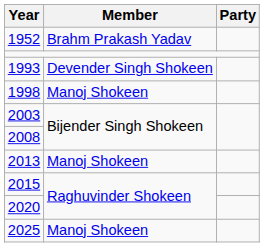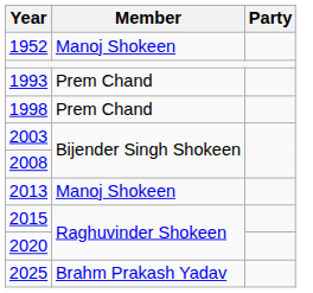1952 | Member: Brahm Prakash Yadav -> Manoj Shokeen
1993 | Member: Devender Singh Shokeen -> Prem Chand
1998 | Member: Manoj Shokeen -> Prem Chand
2025 | Member: Manoj Shokeen -> Brahm Prakash Yadav
